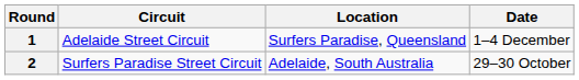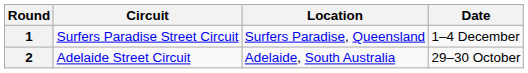1 | Circuit: Adelaide Street Circuit -> Surfers Paradise Street Circuit
2 | Circuit: Surfers Paradise Street Circuit -> Adelaide Street Circuit
